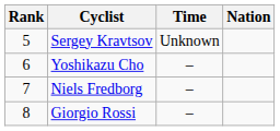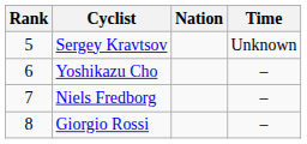columns swapped: Nation <-> Time
